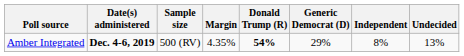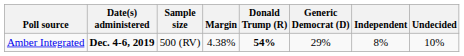Amber Integrated | Margin: 4.35% -> 4.38%
Amber Integrated | Undecided: 13% -> 10%
